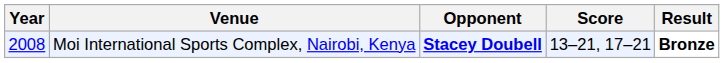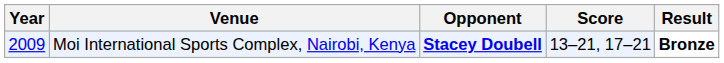Moi International Sports Complex, Nairobi, Kenya | Year: 2008 -> 2009
